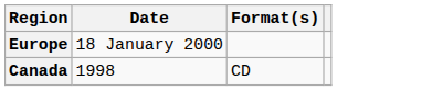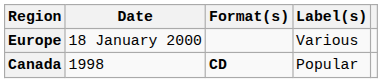+ column: Label(s) | Various | Popular
Canada | Format(s): normal -> bold
